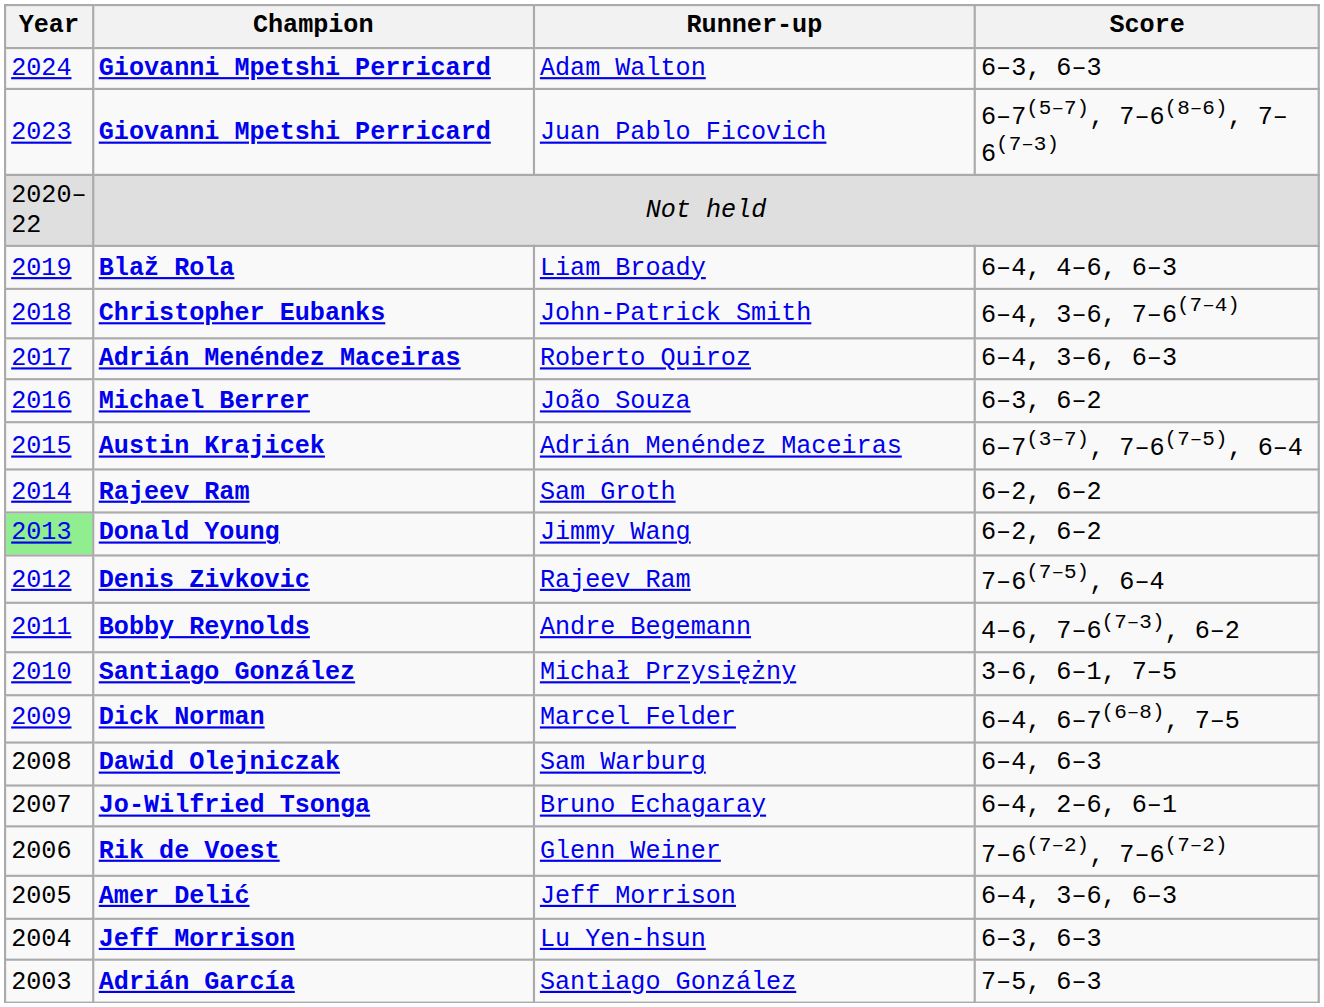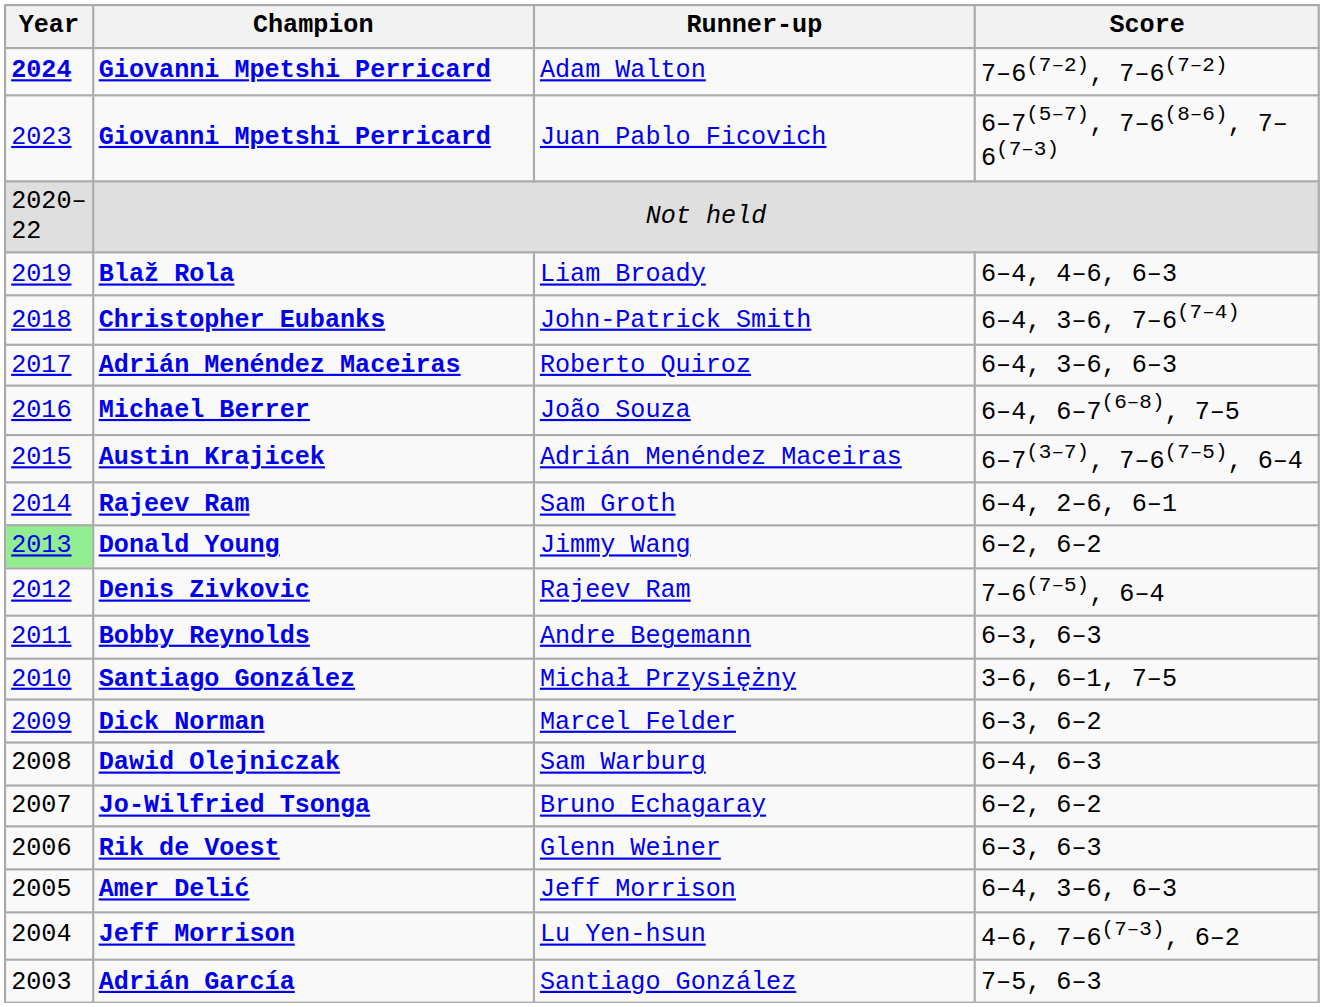Adam Walton | Year: normal -> bold
Adam Walton | Score: 6–3, 6–3 -> 7–6(7–2), 7–6(7–2)
João Souza | Score: 6–3, 6–2 -> 6–4, 6–7(6–8), 7–5
Sam Groth | Score: 6–2, 6–2 -> 6–4, 2–6, 6–1
Andre Begemann | Score: 4–6, 7–6(7–3), 6–2 -> 6–3, 6–3
Marcel Felder | Score: 6–4, 6–7(6–8), 7–5 -> 6–3, 6–2
Bruno Echagaray | Score: 6–4, 2–6, 6–1 -> 6–2, 6–2
Glenn Weiner | Score: 7–6(7–2), 7–6(7–2) -> 6–3, 6–3
Lu Yen-hsun | Score: 6–3, 6–3 -> 4–6, 7–6(7–3), 6–2
